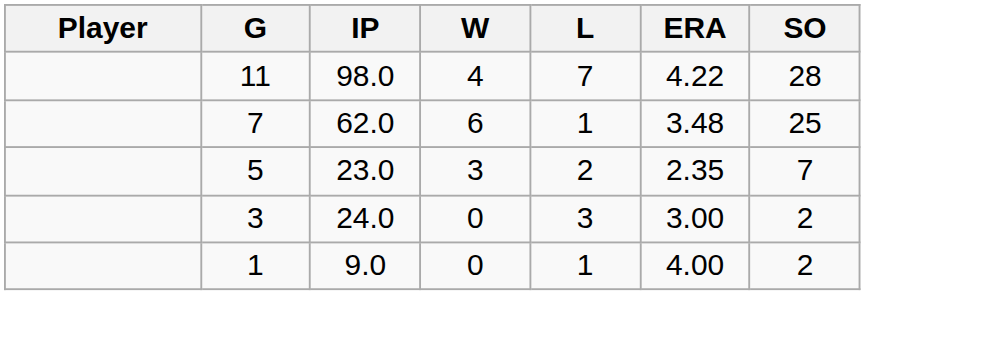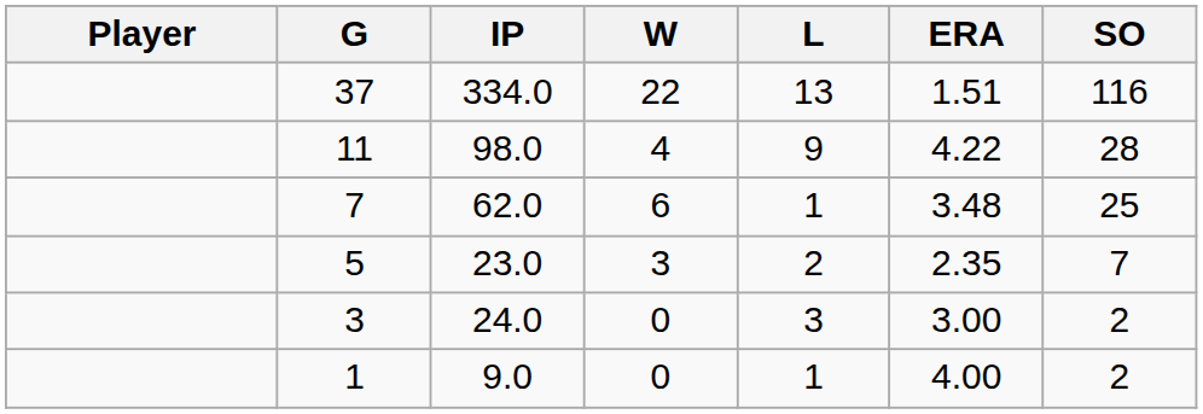+ row: 37 | 334.0 | 22 | 13 | 1.51 | 116
11 | L: 7 -> 9
